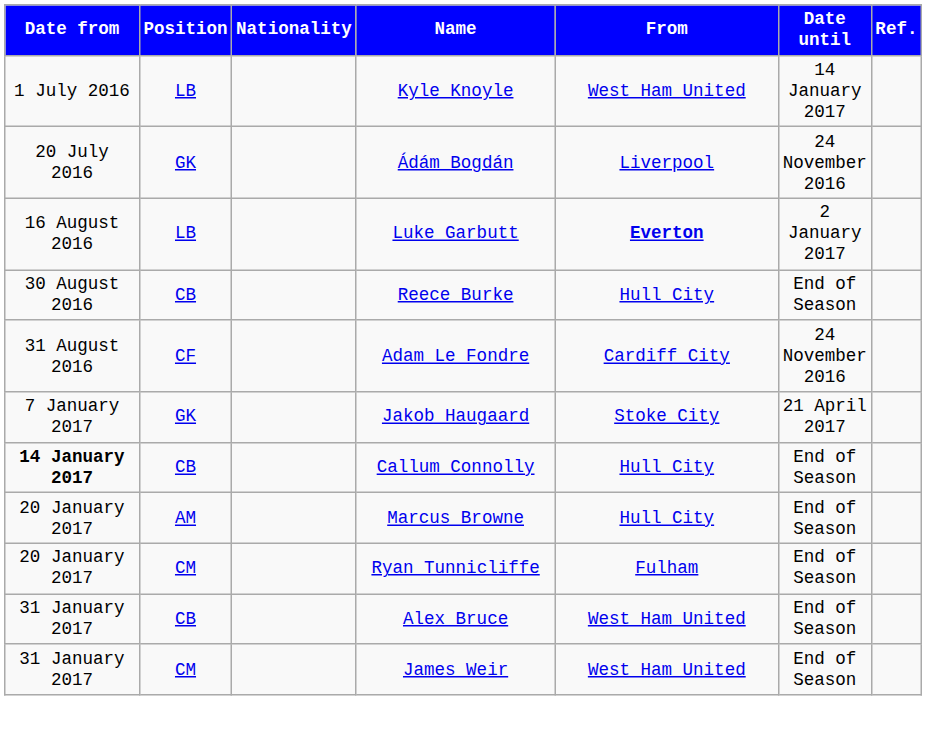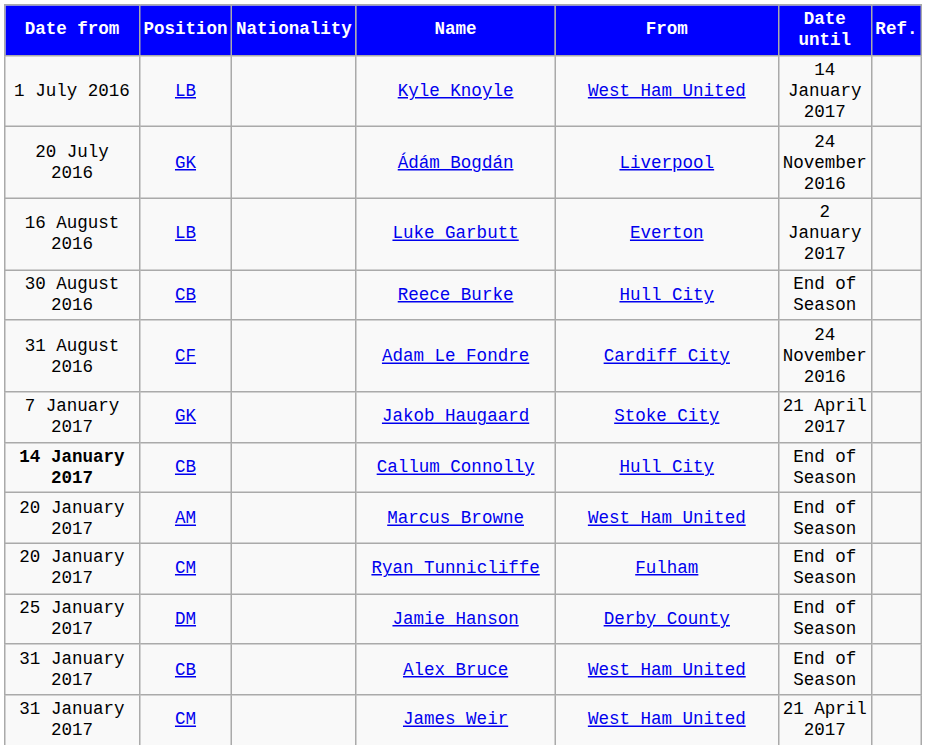Luke Garbutt | From: bold -> normal
Marcus Browne | From: Hull City -> West Ham United
+ row: 25 January 2017 | DM | Jamie Hanson | Derby County | End of Season
James Weir | Date until: End of Season -> 21 April 2017
